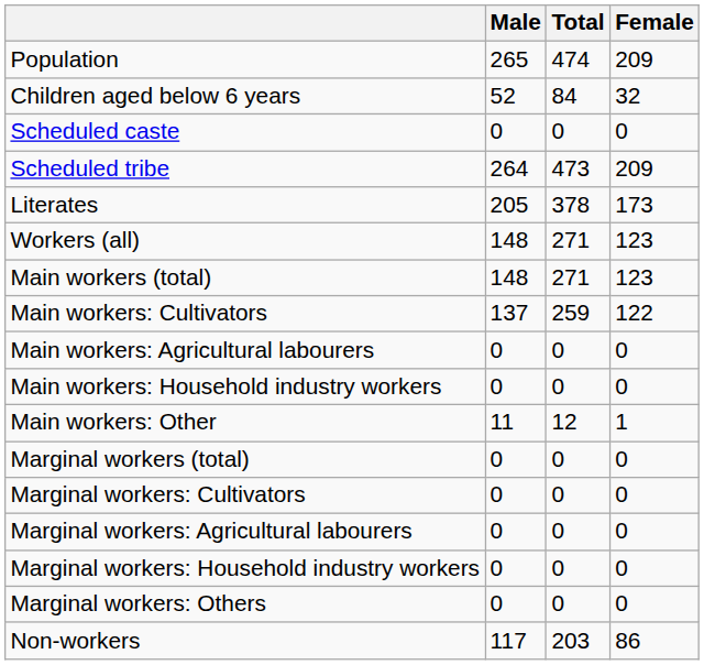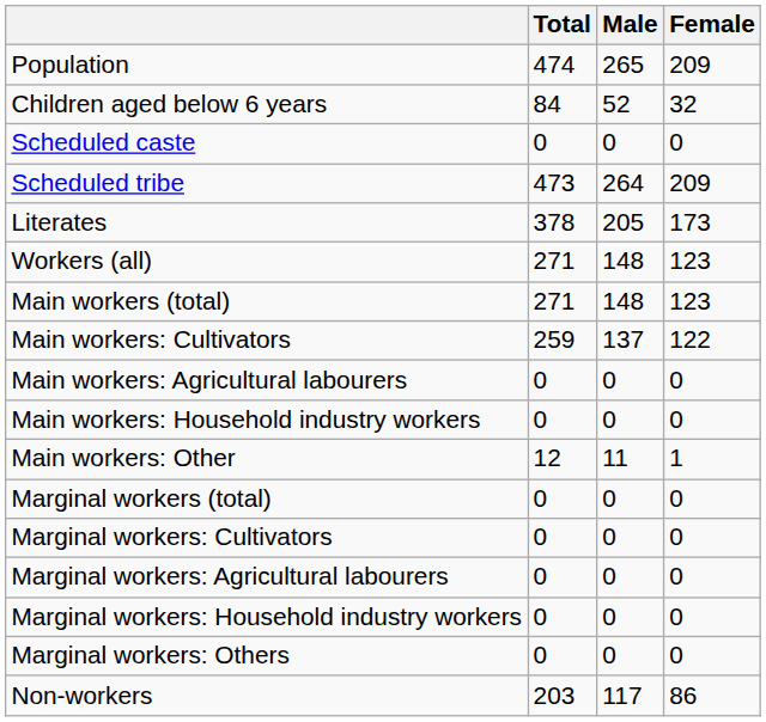columns swapped: Total <-> Male
